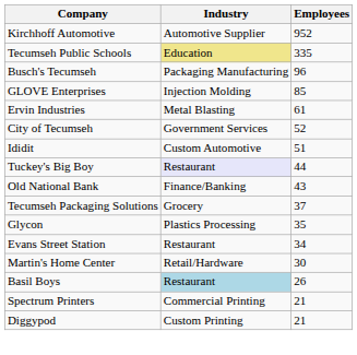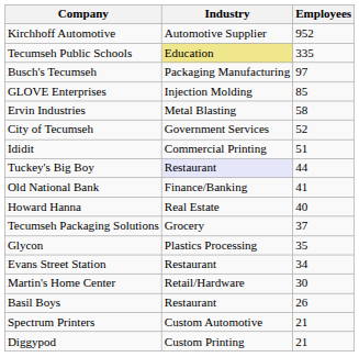Busch's Tecumseh | Employees: 96 -> 97
Ervin Industries | Employees: 61 -> 58
Ididit | Industry: Custom Automotive -> Commercial Printing
Old National Bank | Employees: 43 -> 41
+ row: Howard Hanna | Real Estate | 40
Basil Boys | Industry: lightblue background -> no background
Spectrum Printers | Industry: Commercial Printing -> Custom Automotive
